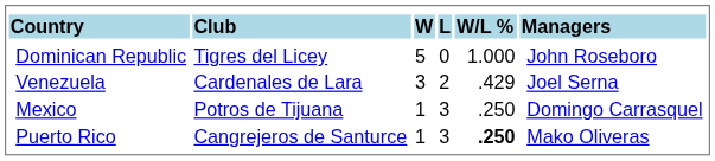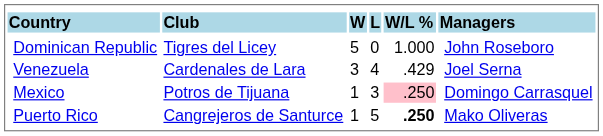Venezuela | column 4: 2 -> 4
Mexico | column 5: no background -> pink background
Puerto Rico | column 4: 3 -> 5
